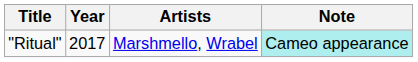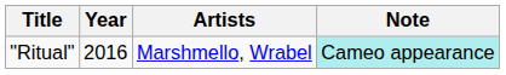"Ritual" | Year: 2017 -> 2016
